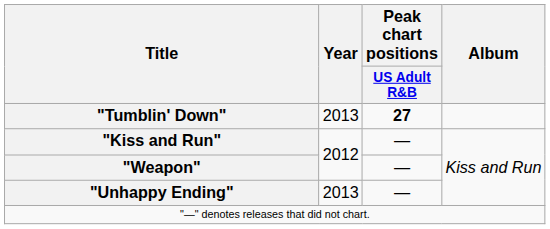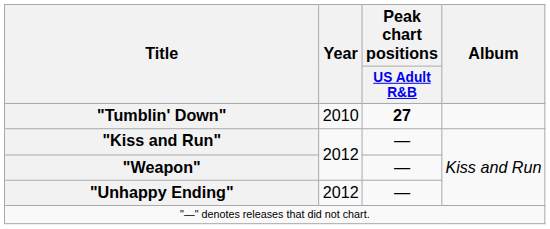"Tumblin' Down" | Year: 2013 -> 2010
"Unhappy Ending" | Year: 2013 -> 2012
